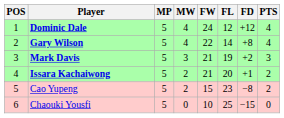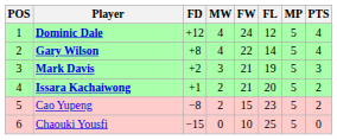columns swapped: MP <-> FD
